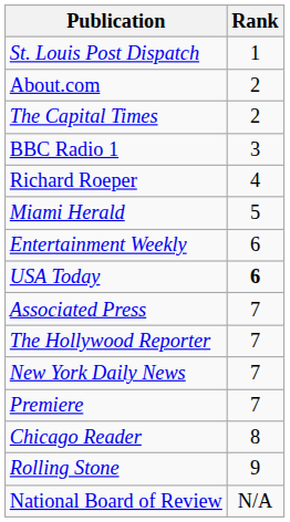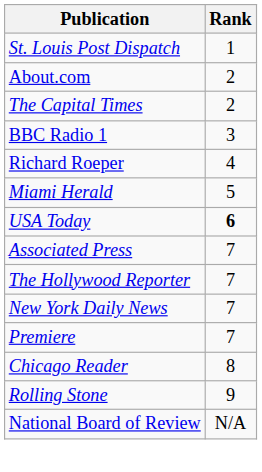- row: Entertainment Weekly | 6
